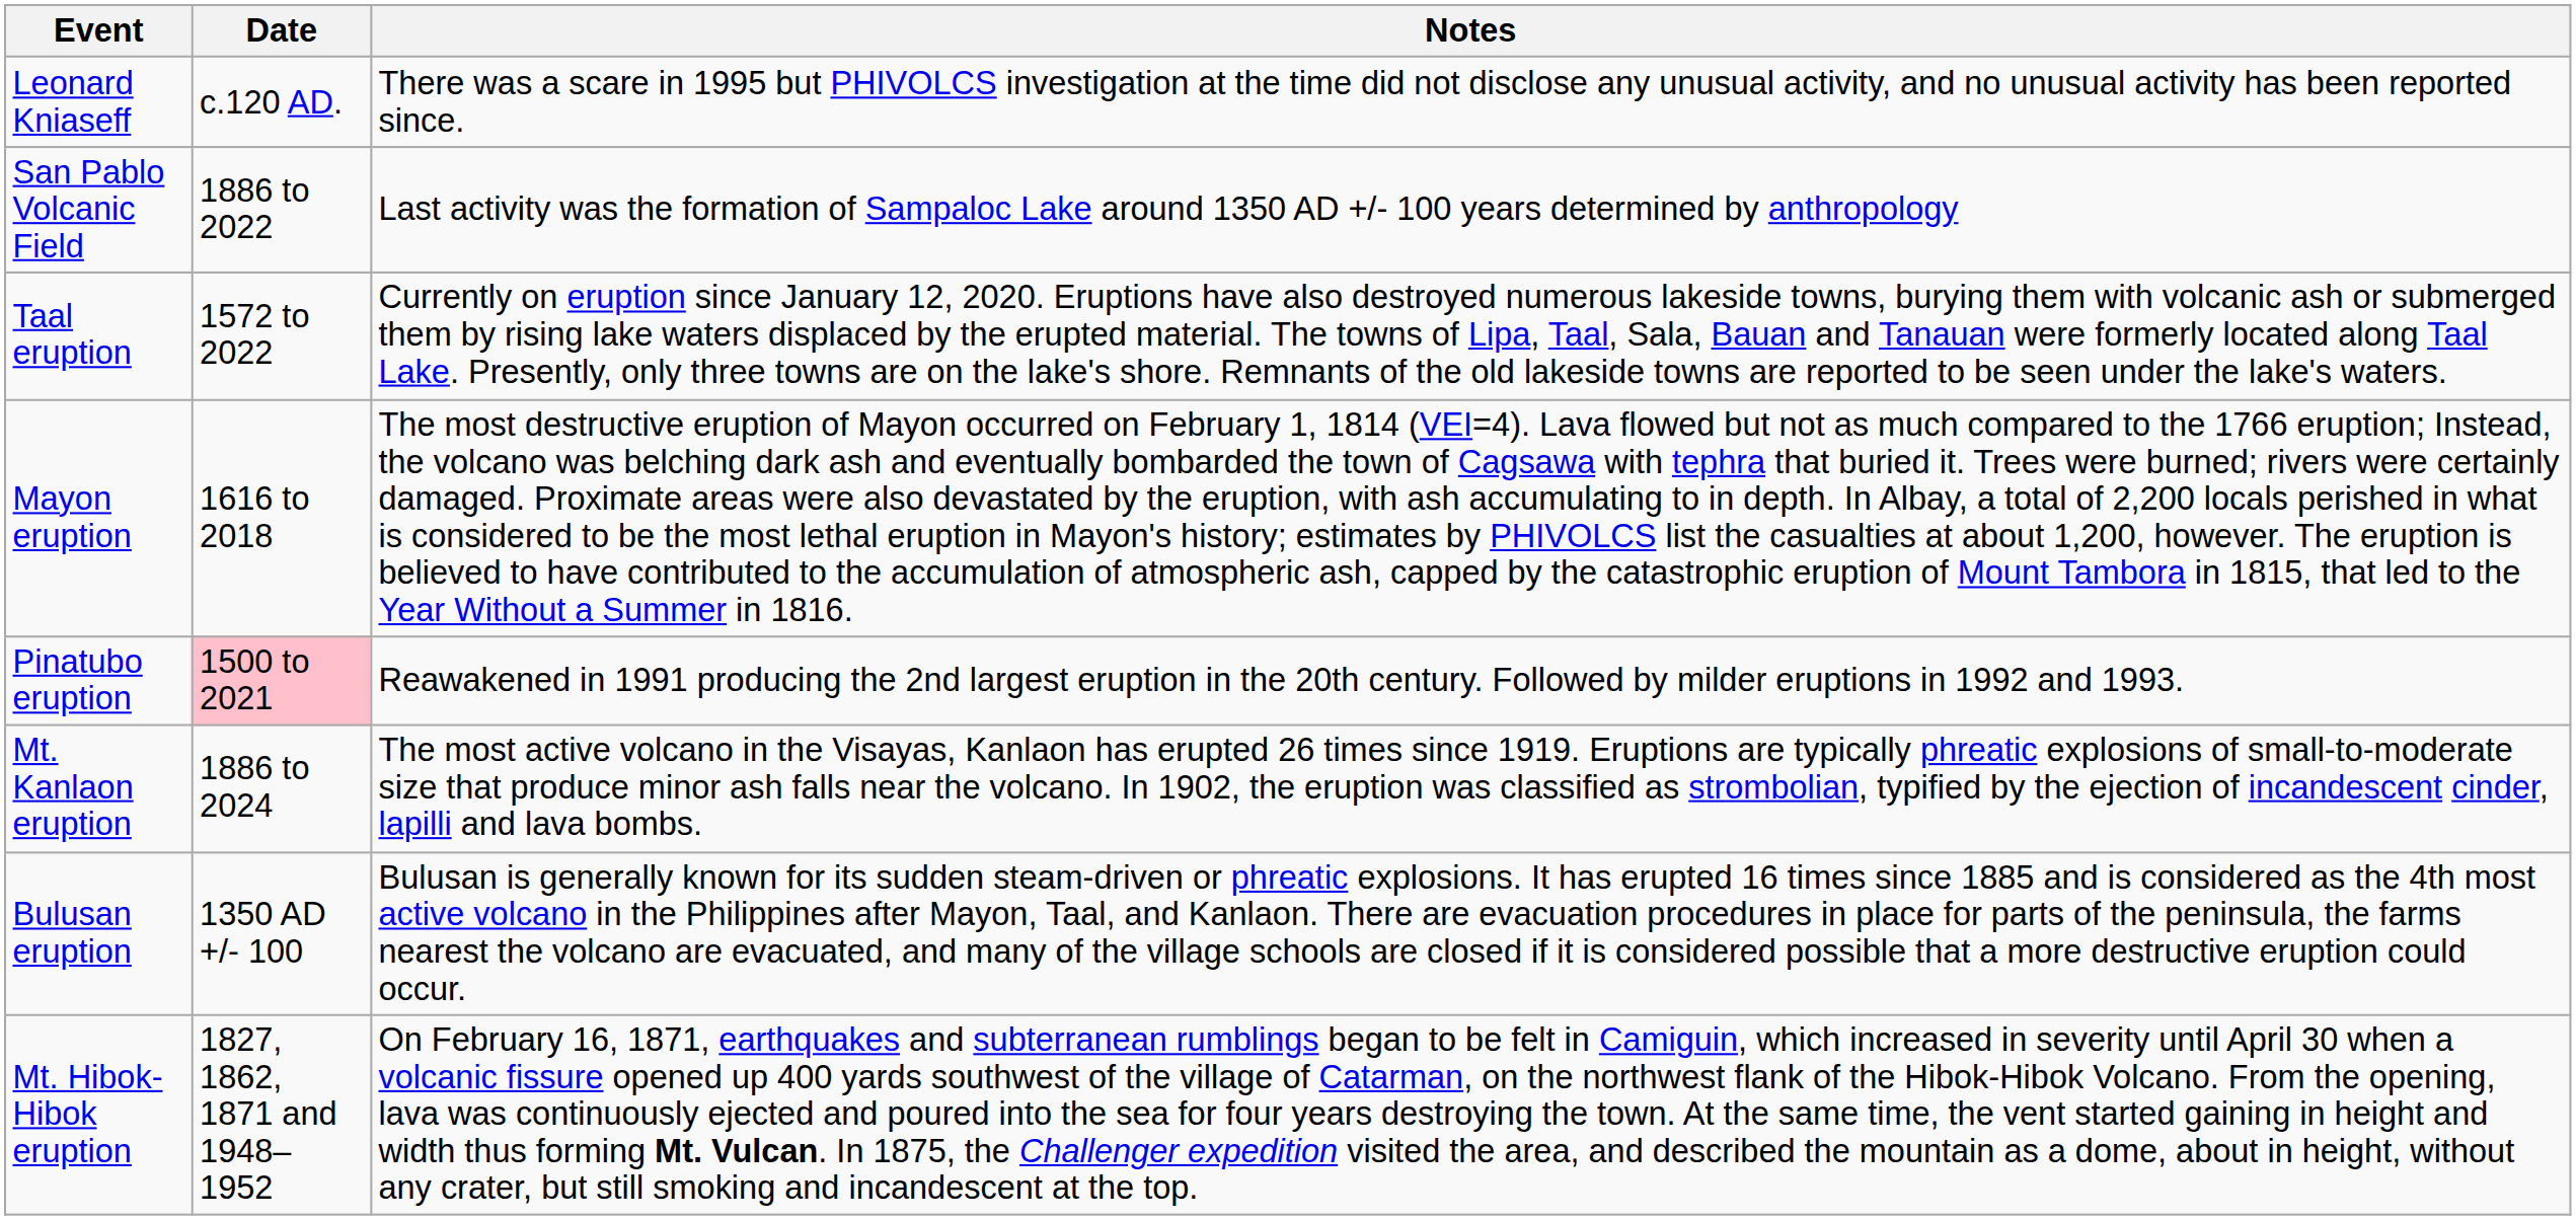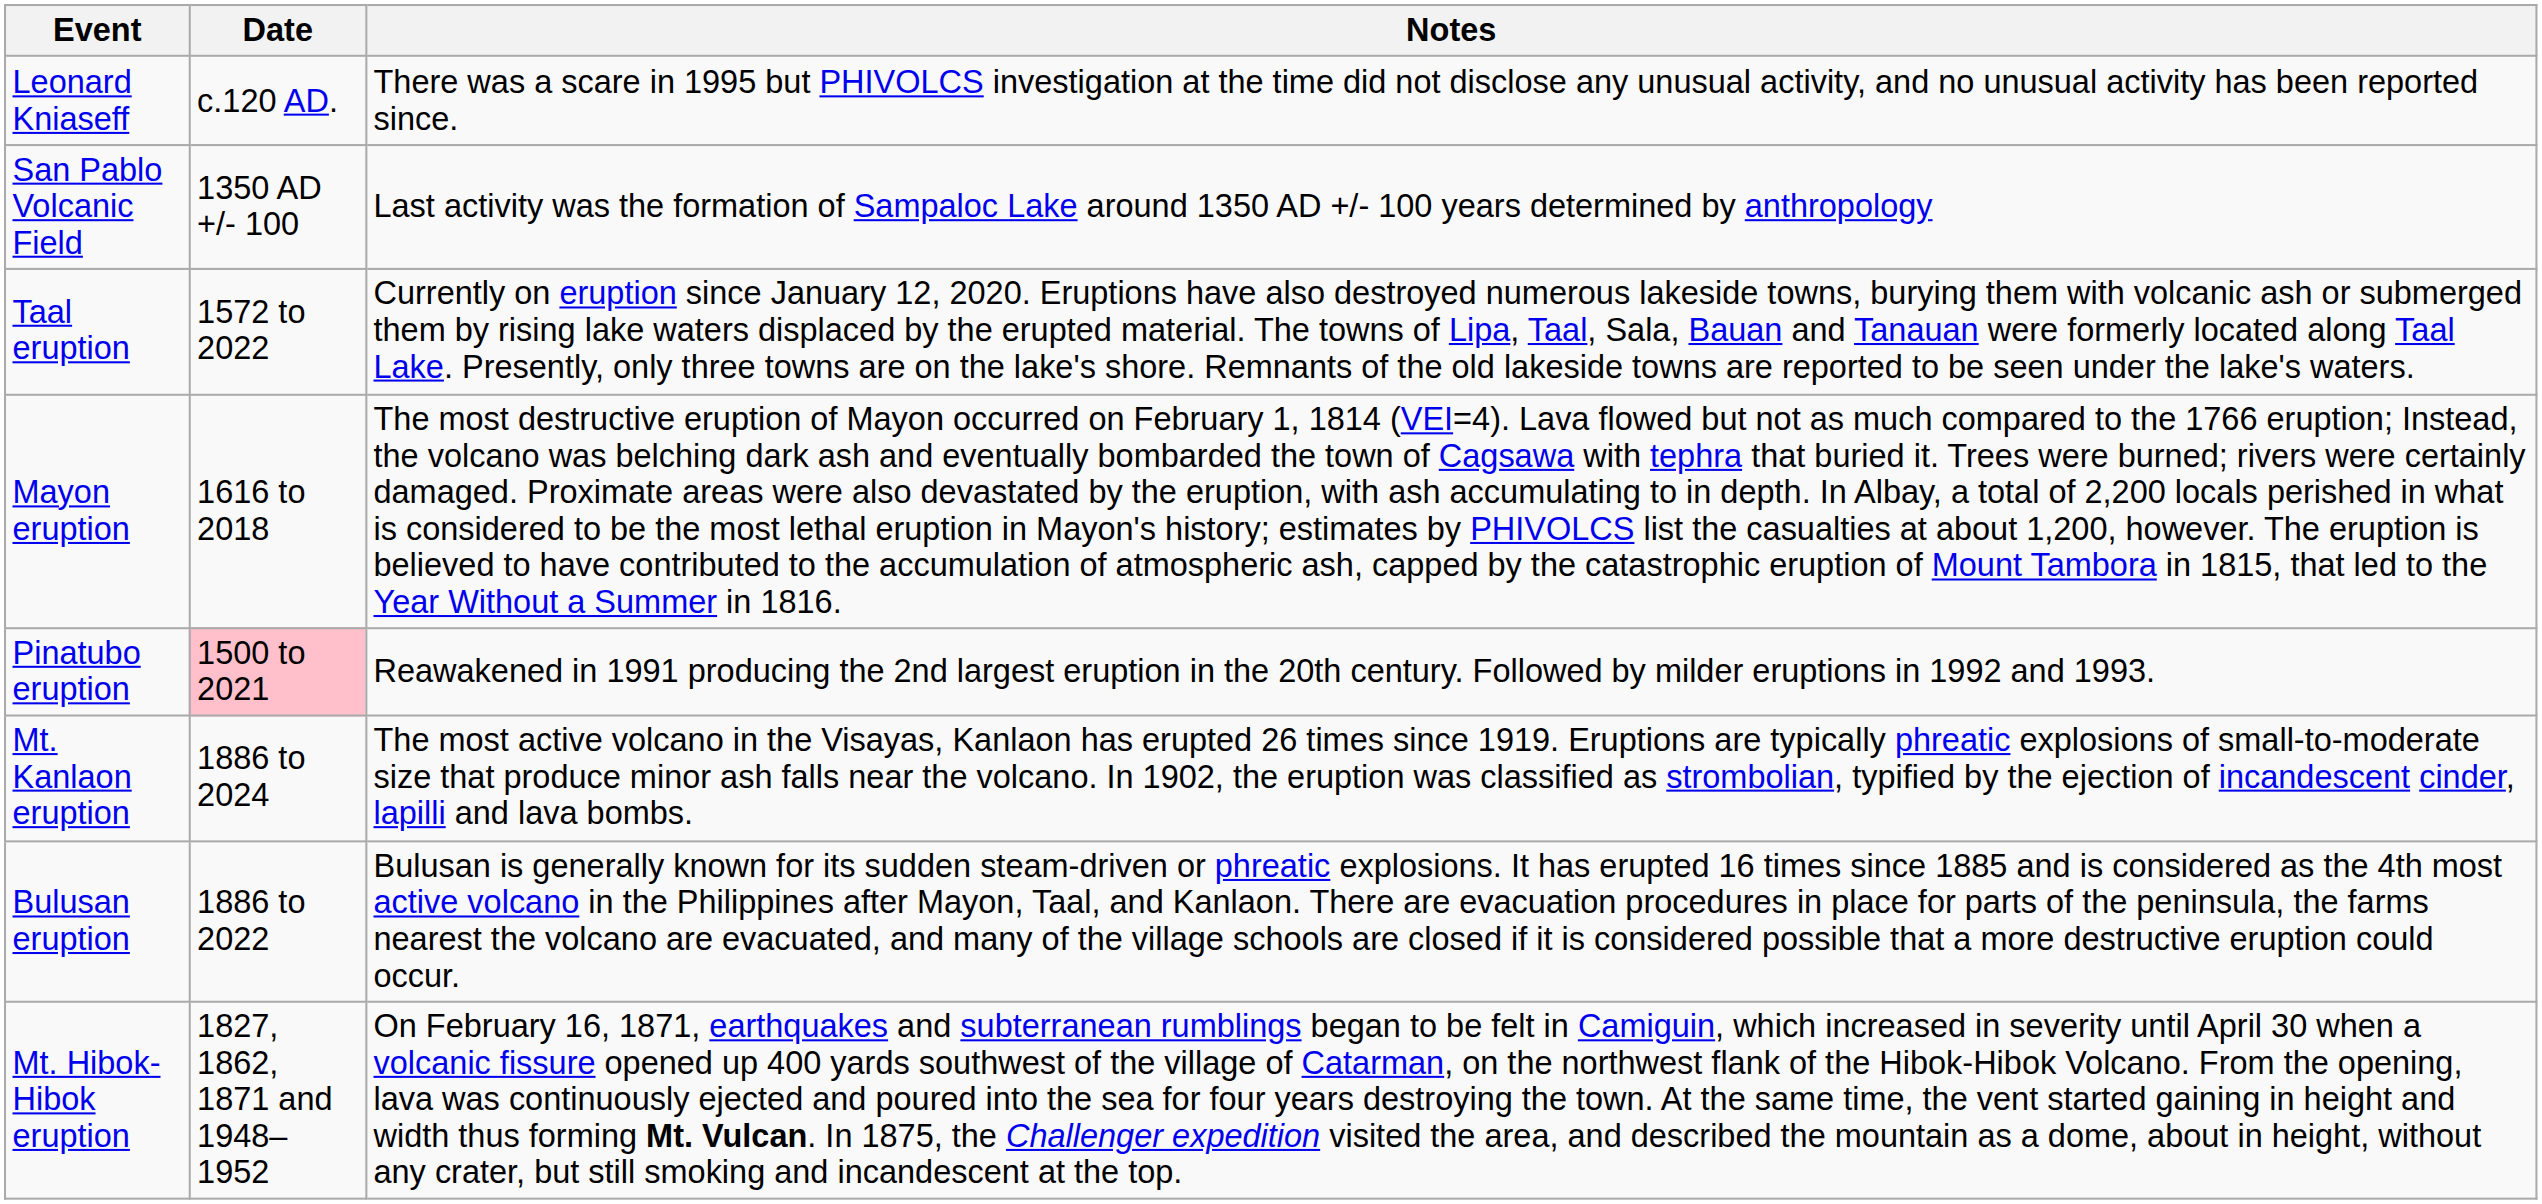San Pablo Volcanic Field | Date: 1886 to 2022 -> 1350 AD +/- 100
Bulusan eruption | Date: 1350 AD +/- 100 -> 1886 to 2022
